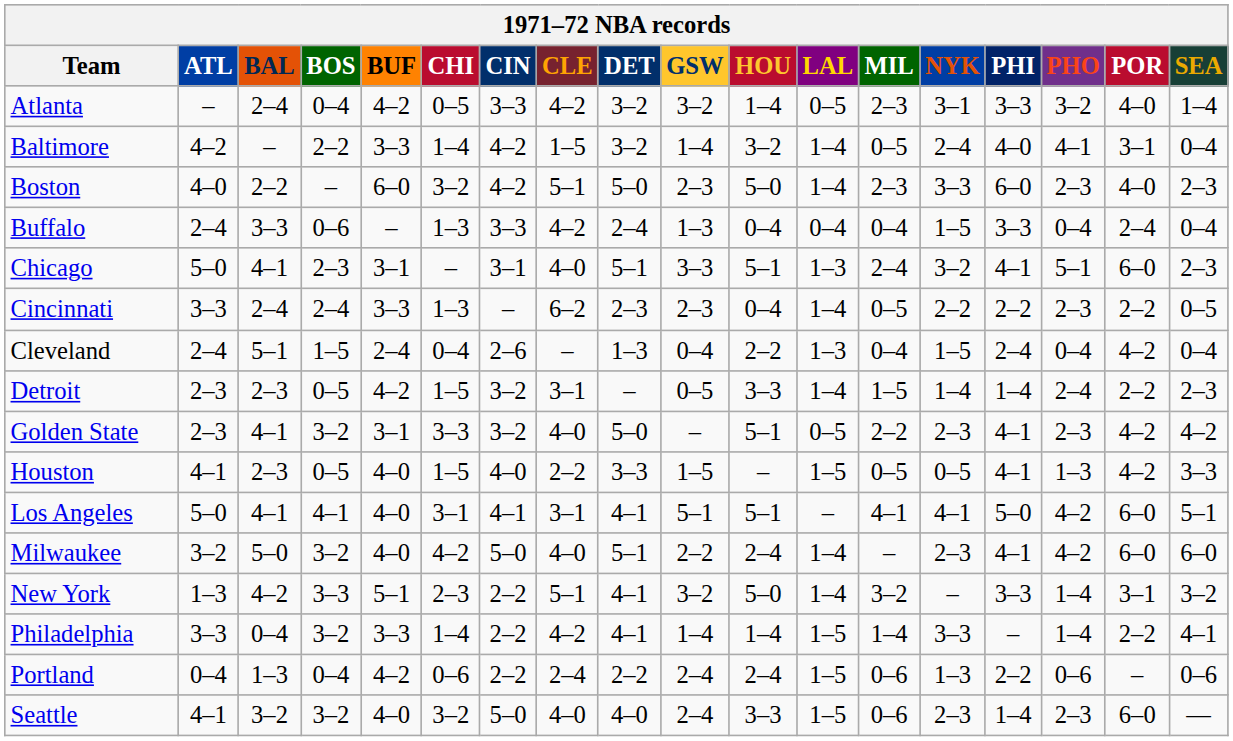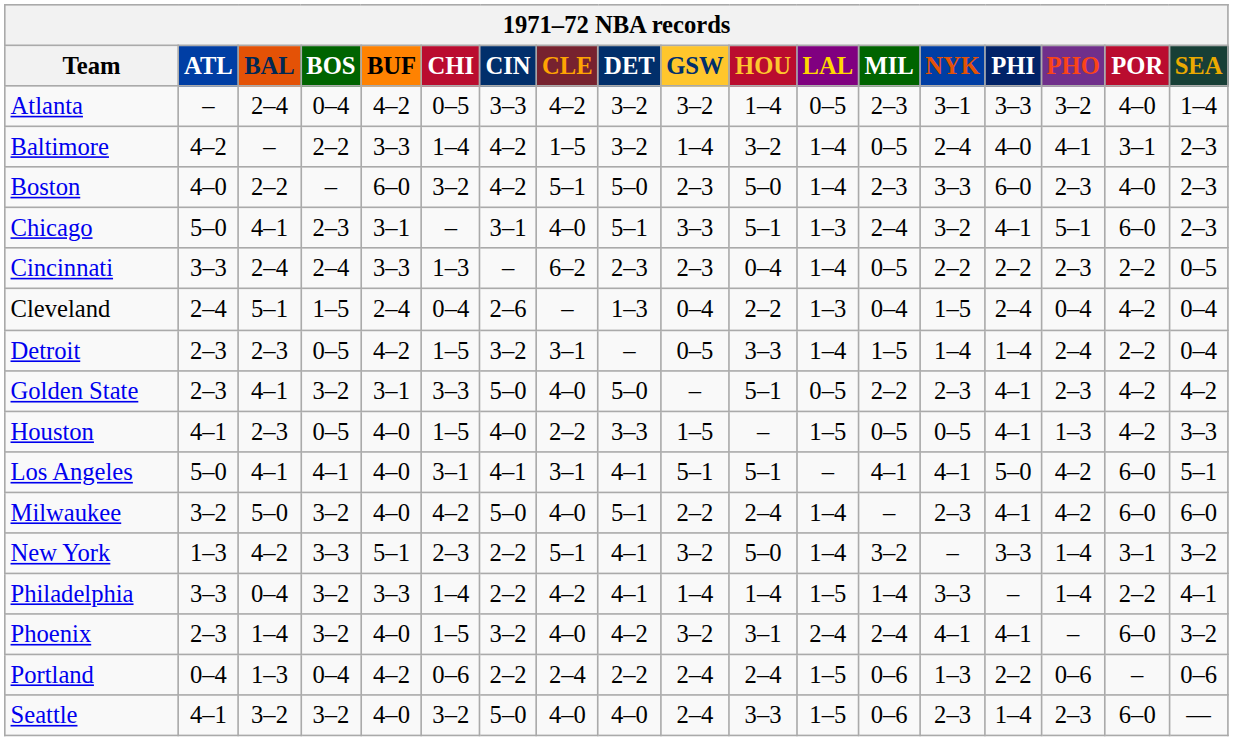Baltimore | SEA: 0–4 -> 2–3
- row: Buffalo | 2–4 | 3–3 | 0–6 | – | 1–3 | 3–3 | 4–2 | 2–4 | 1–3 | 0–4 | 0–4 | 0–4 | 1–5 | 3–3 | 0–4 | 2–4 | 0–4
Detroit | SEA: 2–3 -> 0–4
Golden State | CIN: 3–2 -> 5–0
+ row: Phoenix | 2–3 | 1–4 | 3–2 | 4–0 | 1–5 | 3–2 | 4–0 | 4–2 | 3–2 | 3–1 | 2–4 | 2–4 | 4–1 | 4–1 | – | 6–0 | 3–2
